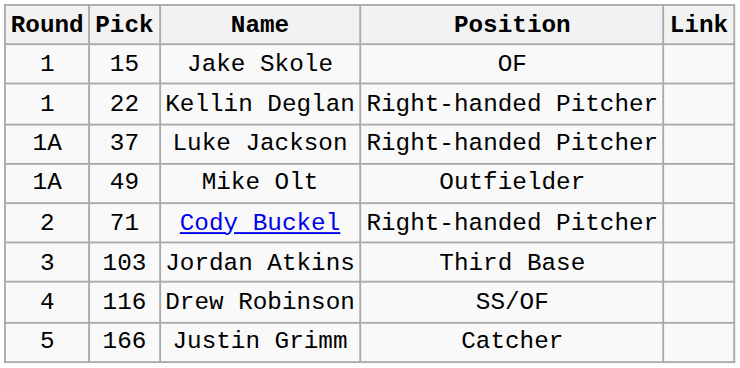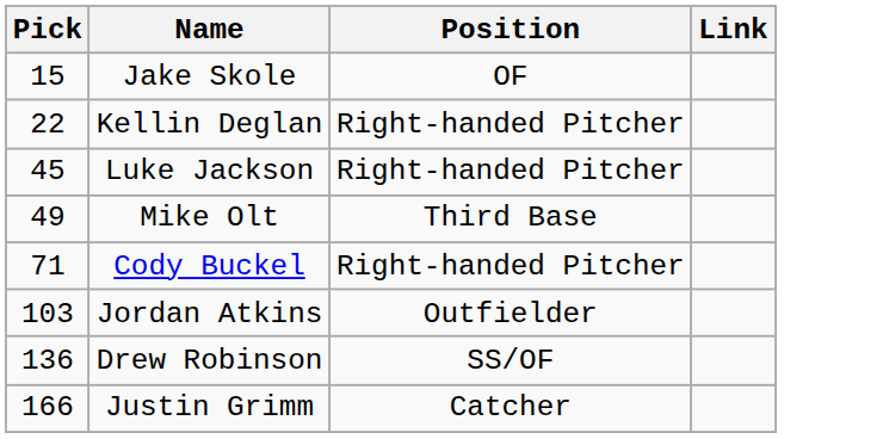- column: Round | 1 | 1 | 1A | 1A | 2 | 3 | 4 | 5
Luke Jackson | Pick: 37 -> 45
Mike Olt | Position: Outfielder -> Third Base
Jordan Atkins | Position: Third Base -> Outfielder
Drew Robinson | Pick: 116 -> 136
